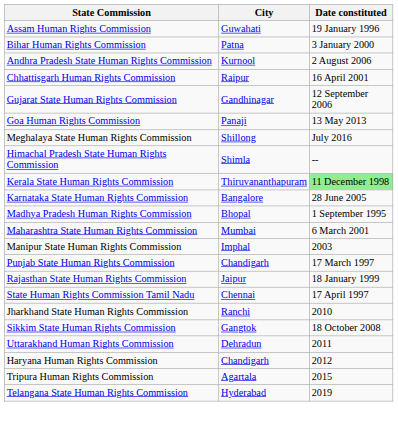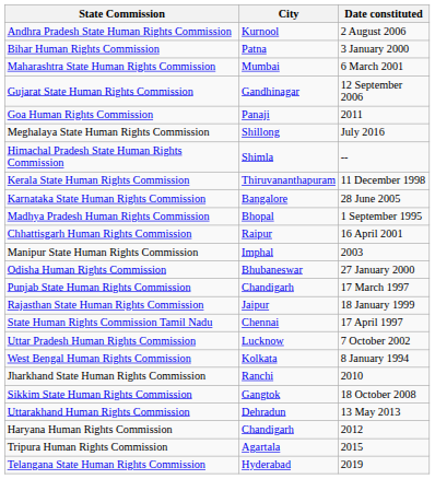- row: Assam Human Rights Commission | Guwahati | 19 January 1996
rows swapped: Andhra Pradesh State Human Rights Commission <-> Bihar Human Rights Commission
rows swapped: Chhattisgarh Human Rights Commission <-> Maharashtra State Human Rights Commission
Goa Human Rights Commission | Date constituted: 13 May 2013 -> 2011
Kerala State Human Rights Commission | Date constituted: lightgreen background -> no background
+ row: Odisha Human Rights Commission | Bhubaneswar | 27 January 2000
+ row: Uttar Pradesh Human Rights Commission | Lucknow | 7 October 2002
+ row: West Bengal Human Rights Commission | Kolkata | 8 January 1994
Uttarakhand Human Rights Commission | Date constituted: 2011 -> 13 May 2013
